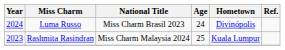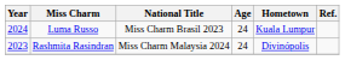Luma Russo | Hometown: Divinópolis -> Kuala Lumpur
Rashmita Rasindran | Age: 25 -> 24
Rashmita Rasindran | Hometown: Kuala Lumpur -> Divinópolis
